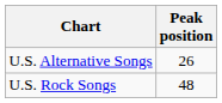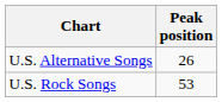U.S. Rock Songs | Peak position: 48 -> 53
